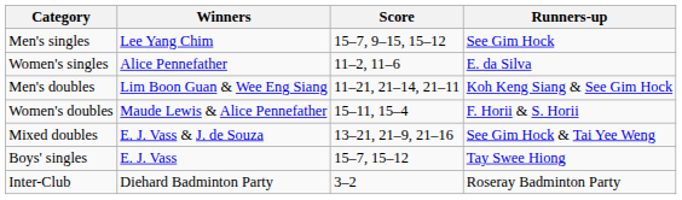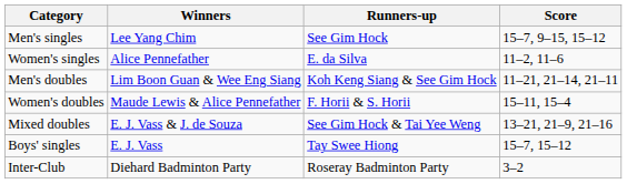columns swapped: Runners-up <-> Score
